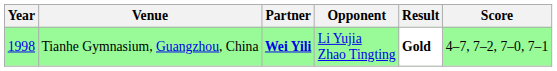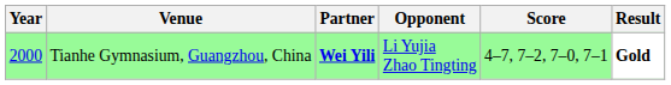columns swapped: Score <-> Result
Tianhe Gymnasium, Guangzhou, China | Year: 1998 -> 2000
